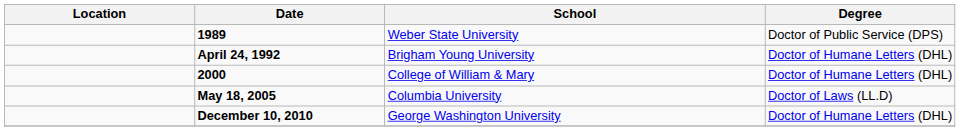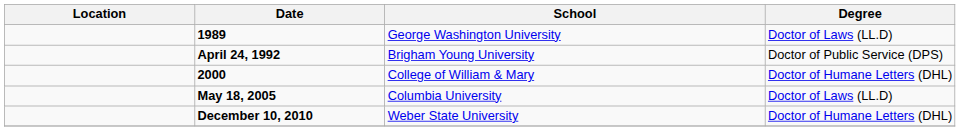1989 | School: Weber State University -> George Washington University
1989 | Degree: Doctor of Public Service (DPS) -> Doctor of Laws (LL.D)
April 24, 1992 | Degree: Doctor of Humane Letters (DHL) -> Doctor of Public Service (DPS)
December 10, 2010 | School: George Washington University -> Weber State University
